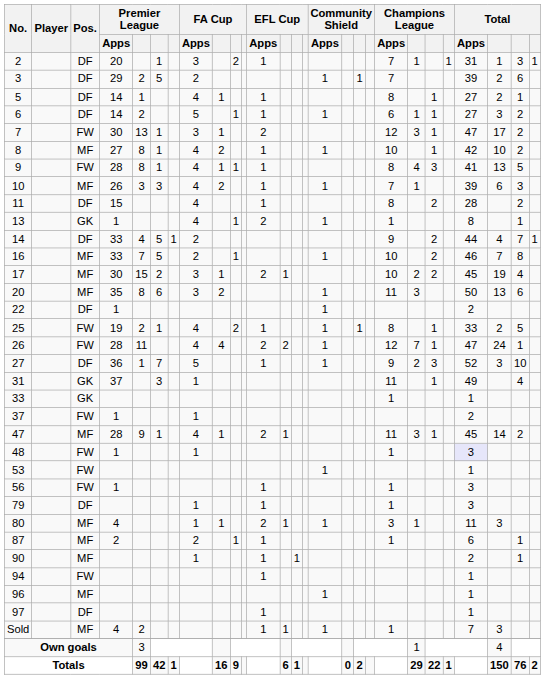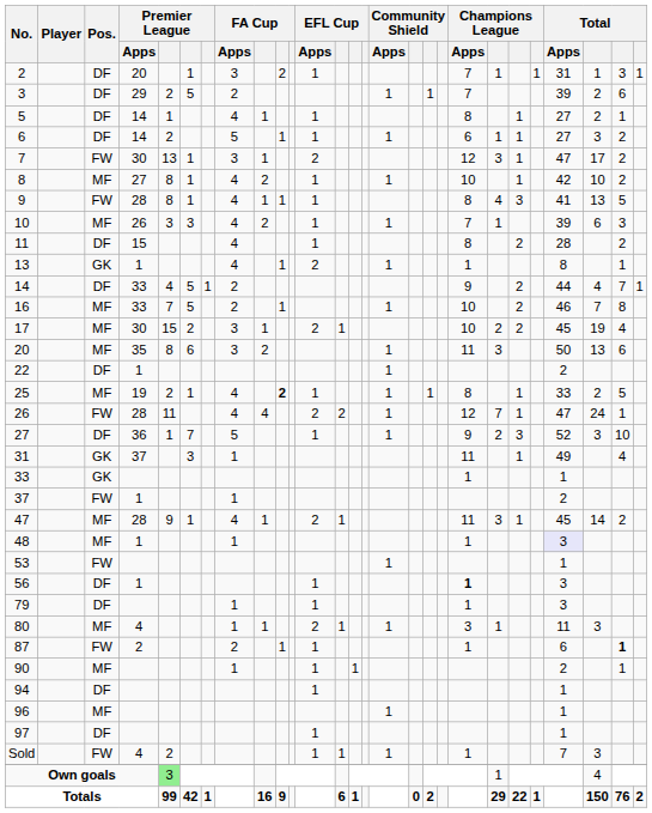25 | Pos.: FW -> MF
25 | column 10: normal -> bold
48 | Pos.: FW -> MF
56 | Pos.: FW -> DF
56 | Champions League / Apps: normal -> bold
87 | Pos.: MF -> FW
87 | column 26: normal -> bold
94 | Pos.: FW -> DF
Sold | Pos.: MF -> FW
Own goals | column 5: no background -> lightgreen background
